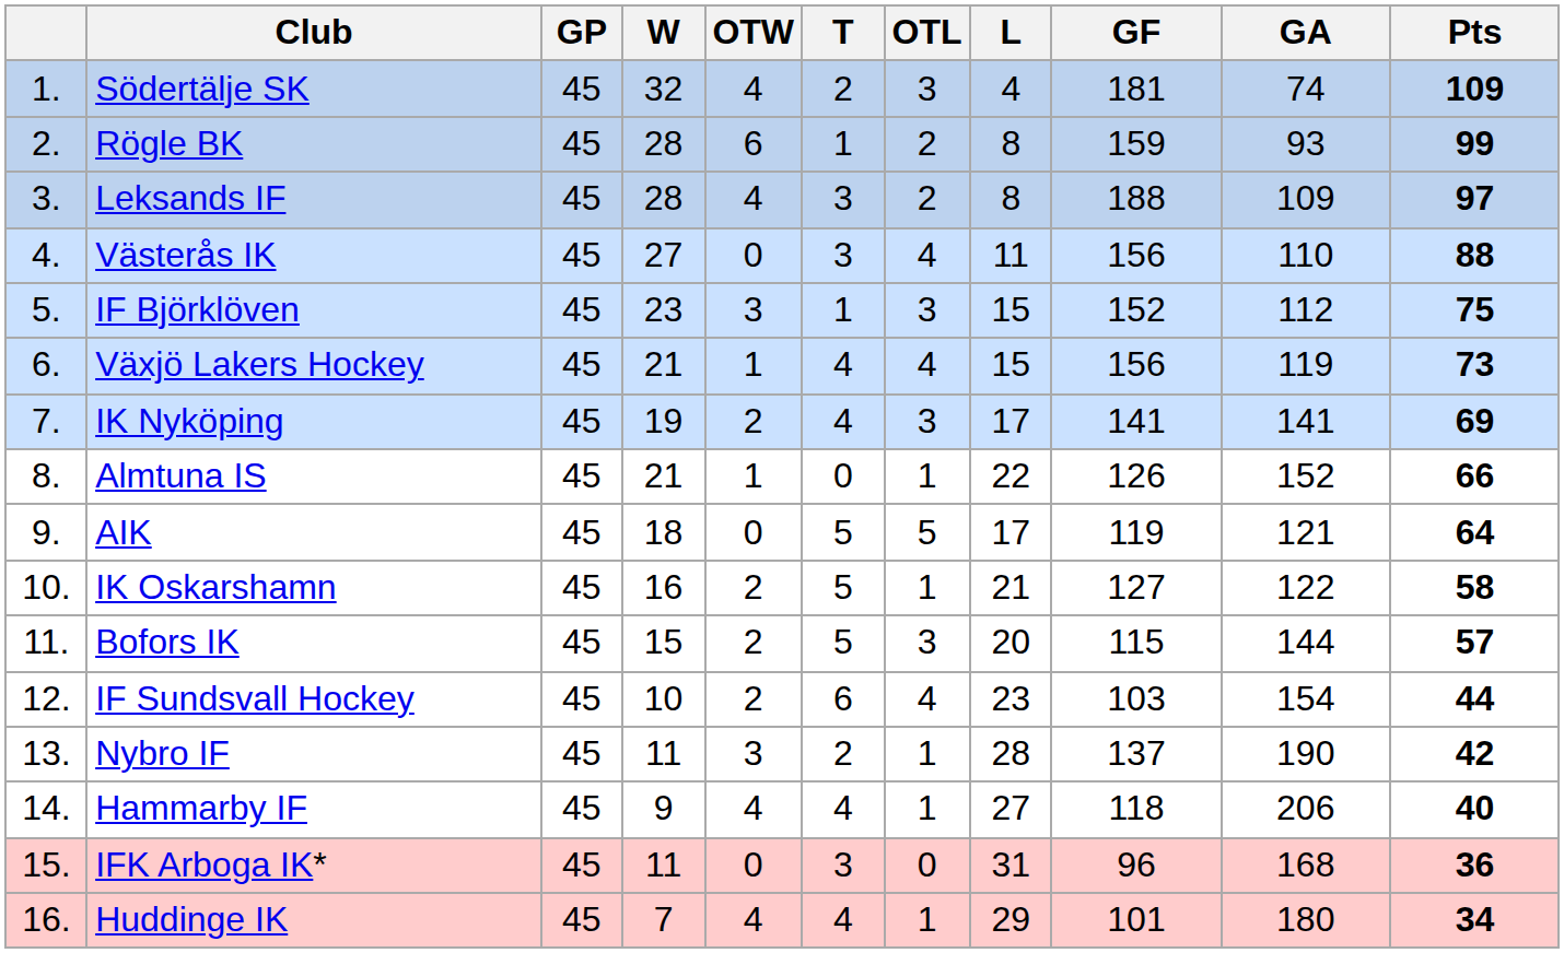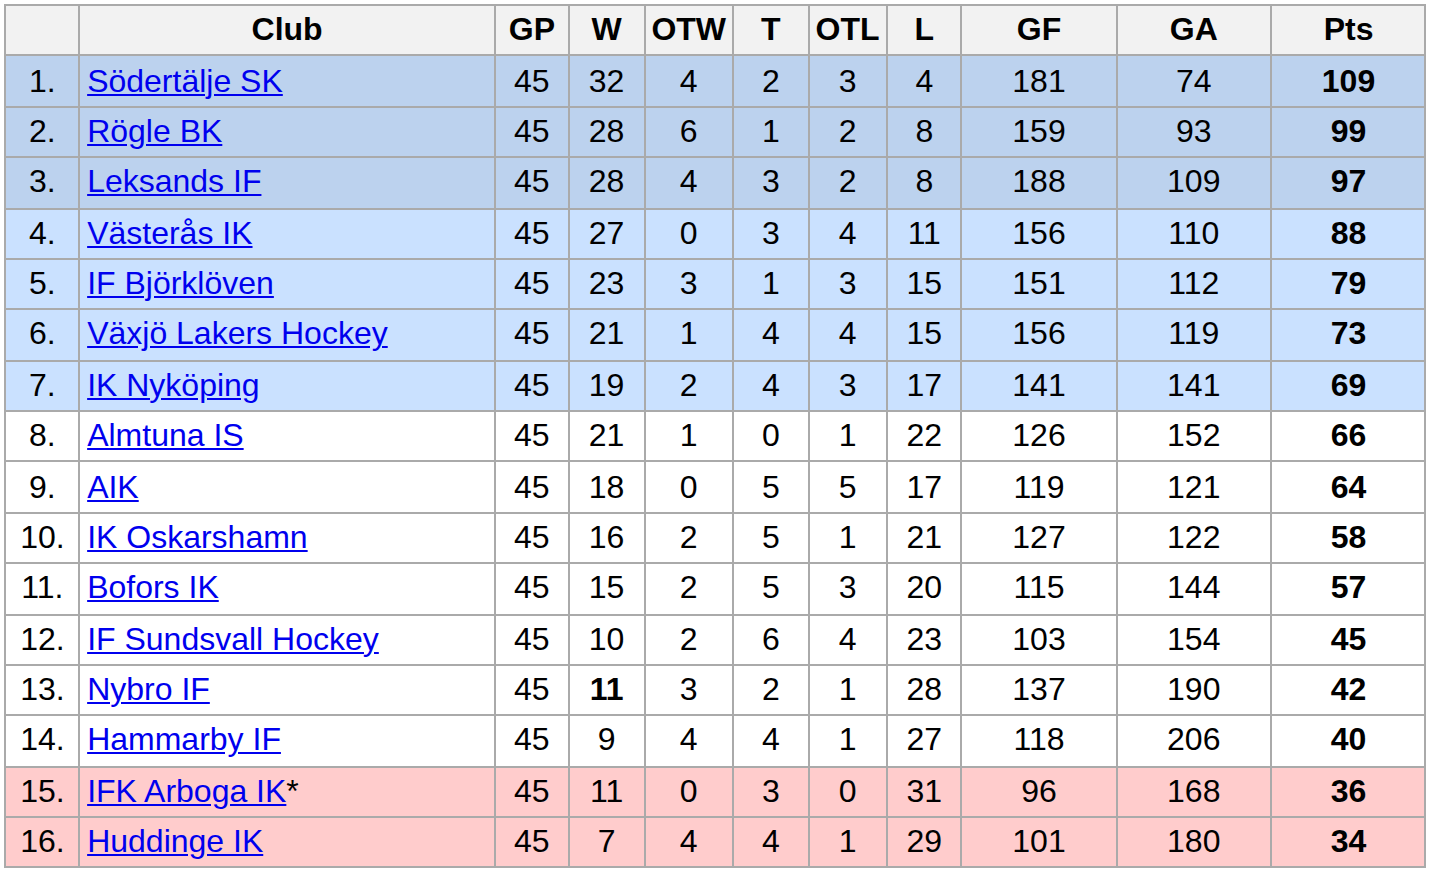IF Björklöven | GF: 152 -> 151
IF Björklöven | Pts: 75 -> 79
IF Sundsvall Hockey | Pts: 44 -> 45
Nybro IF | W: normal -> bold
